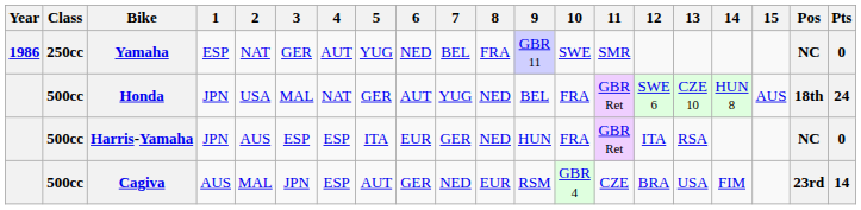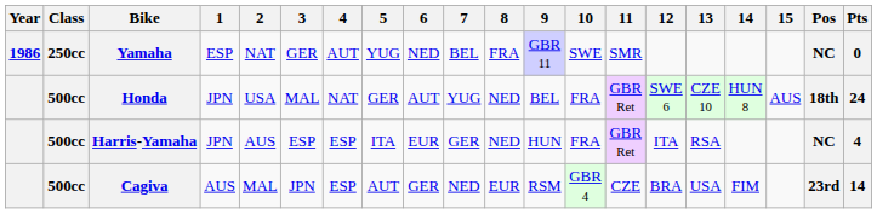Harris-Yamaha | Pts: 0 -> 4
